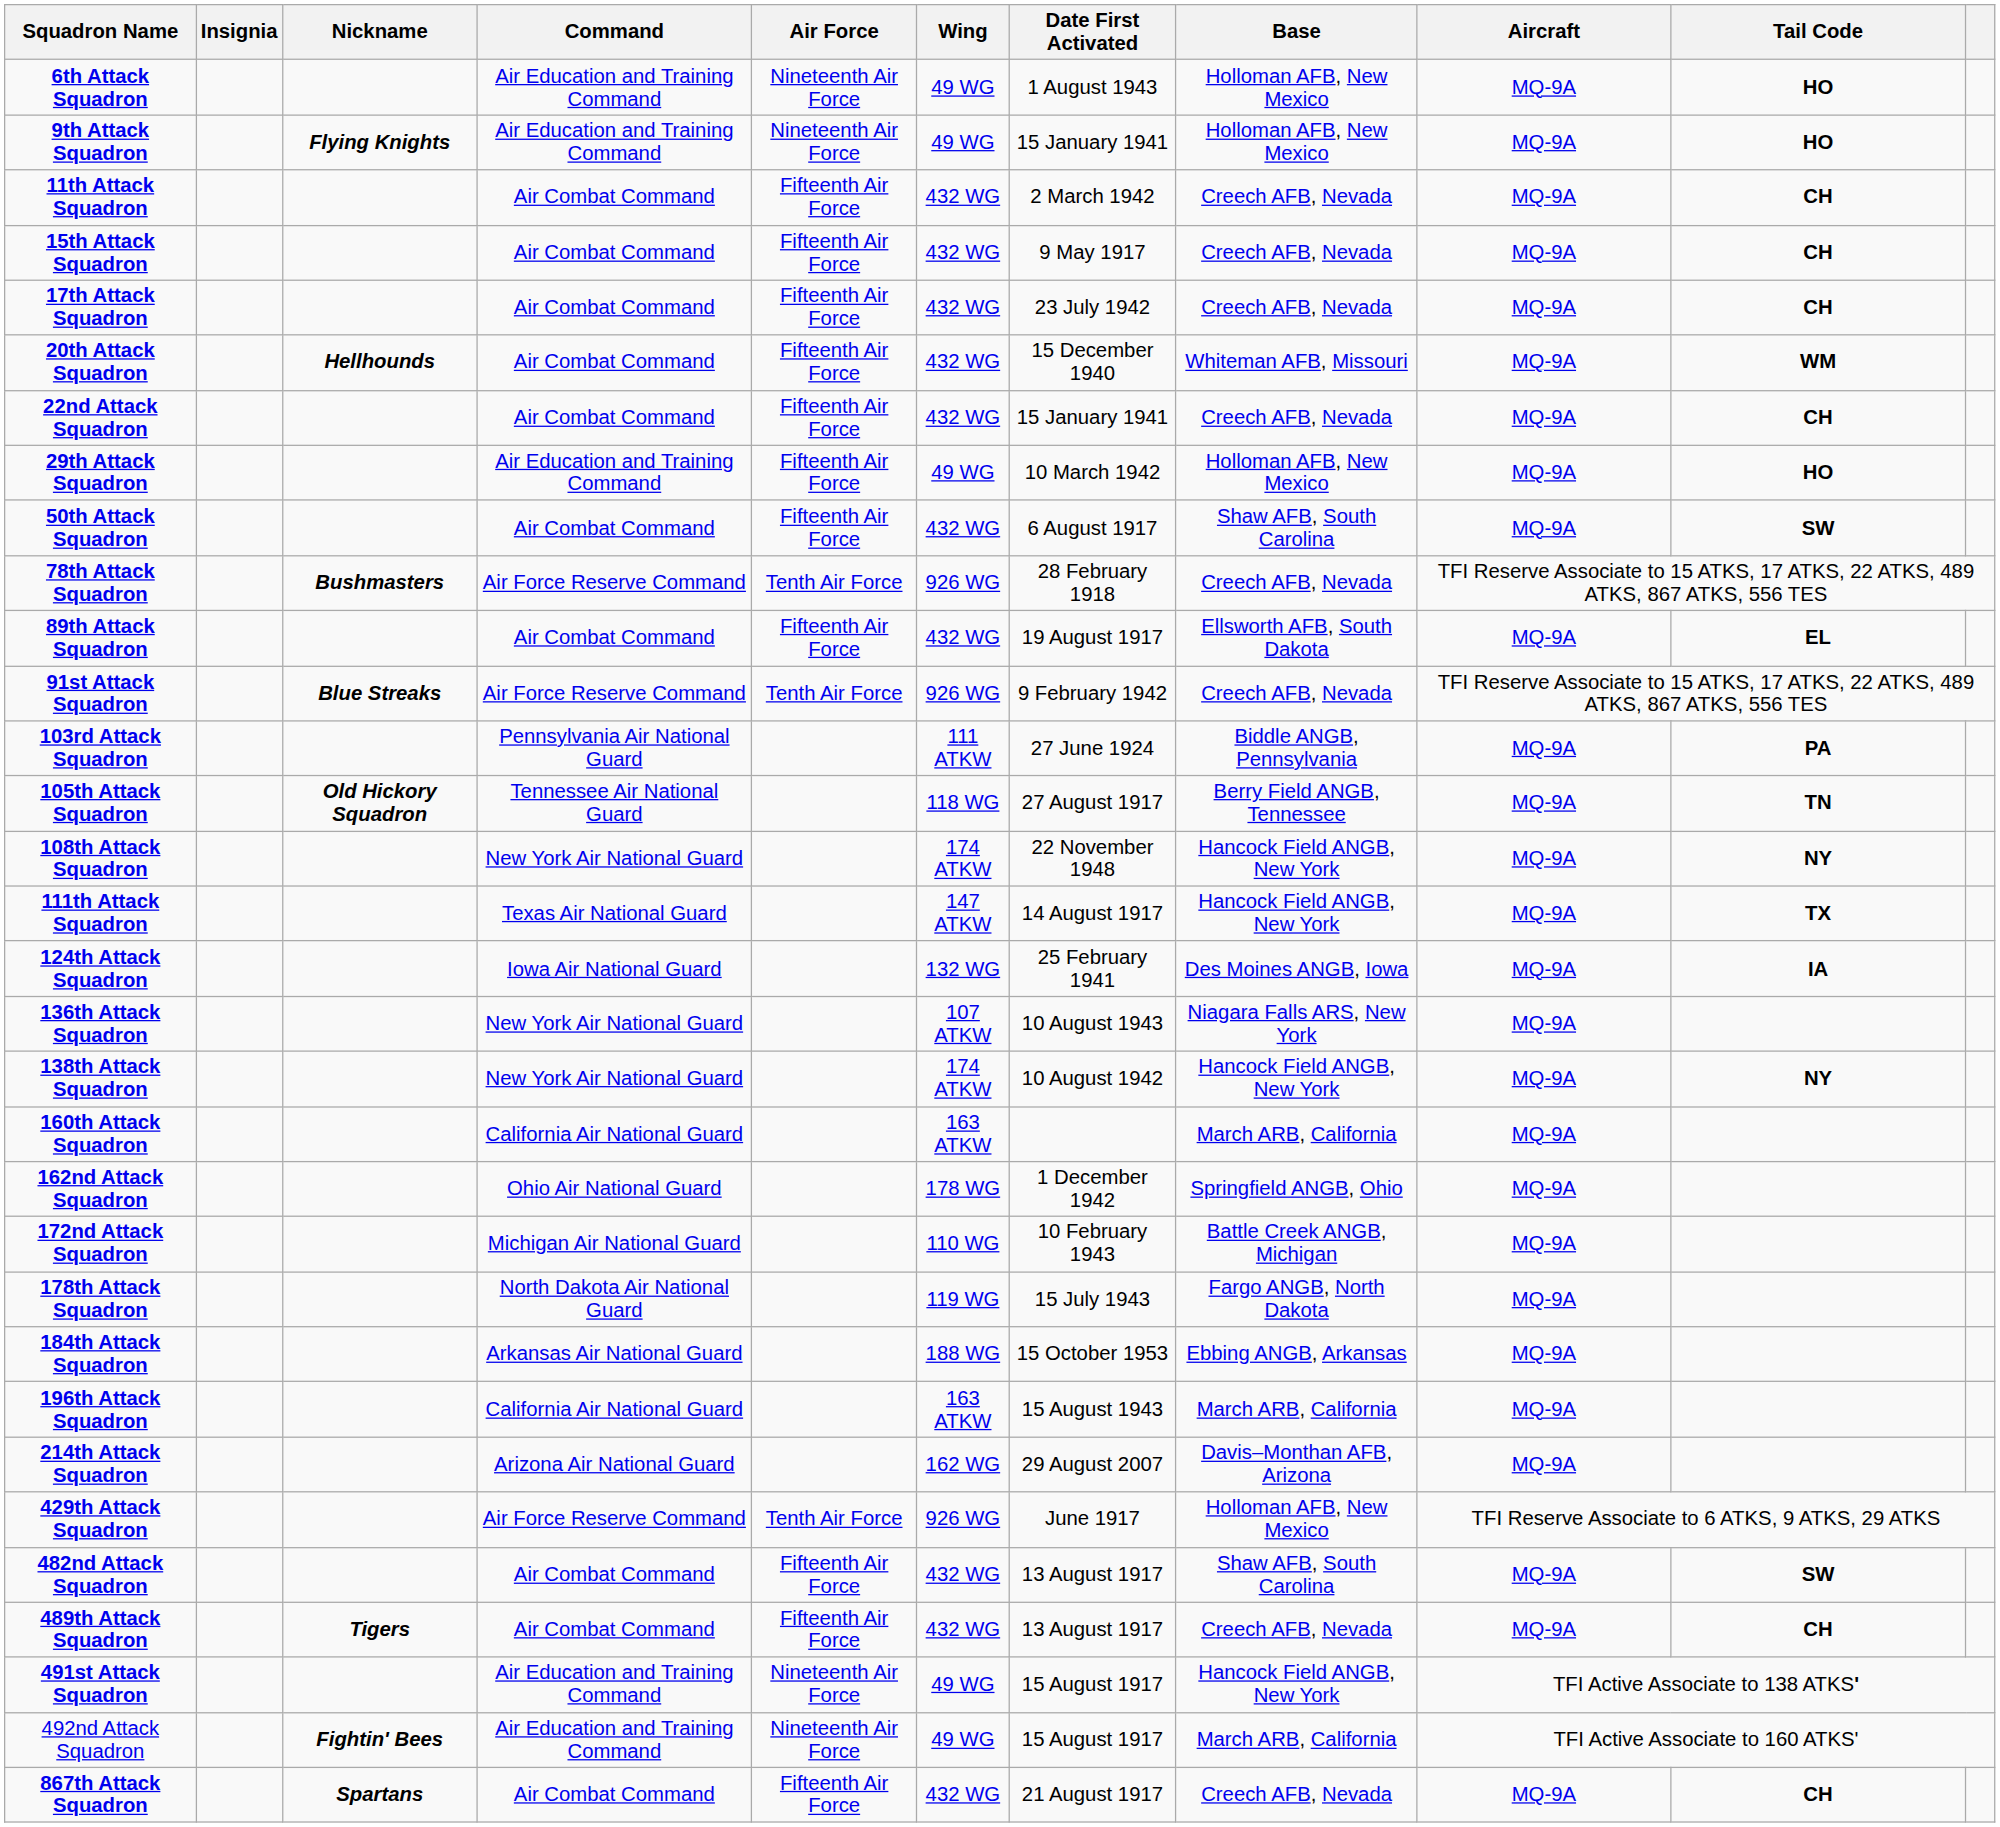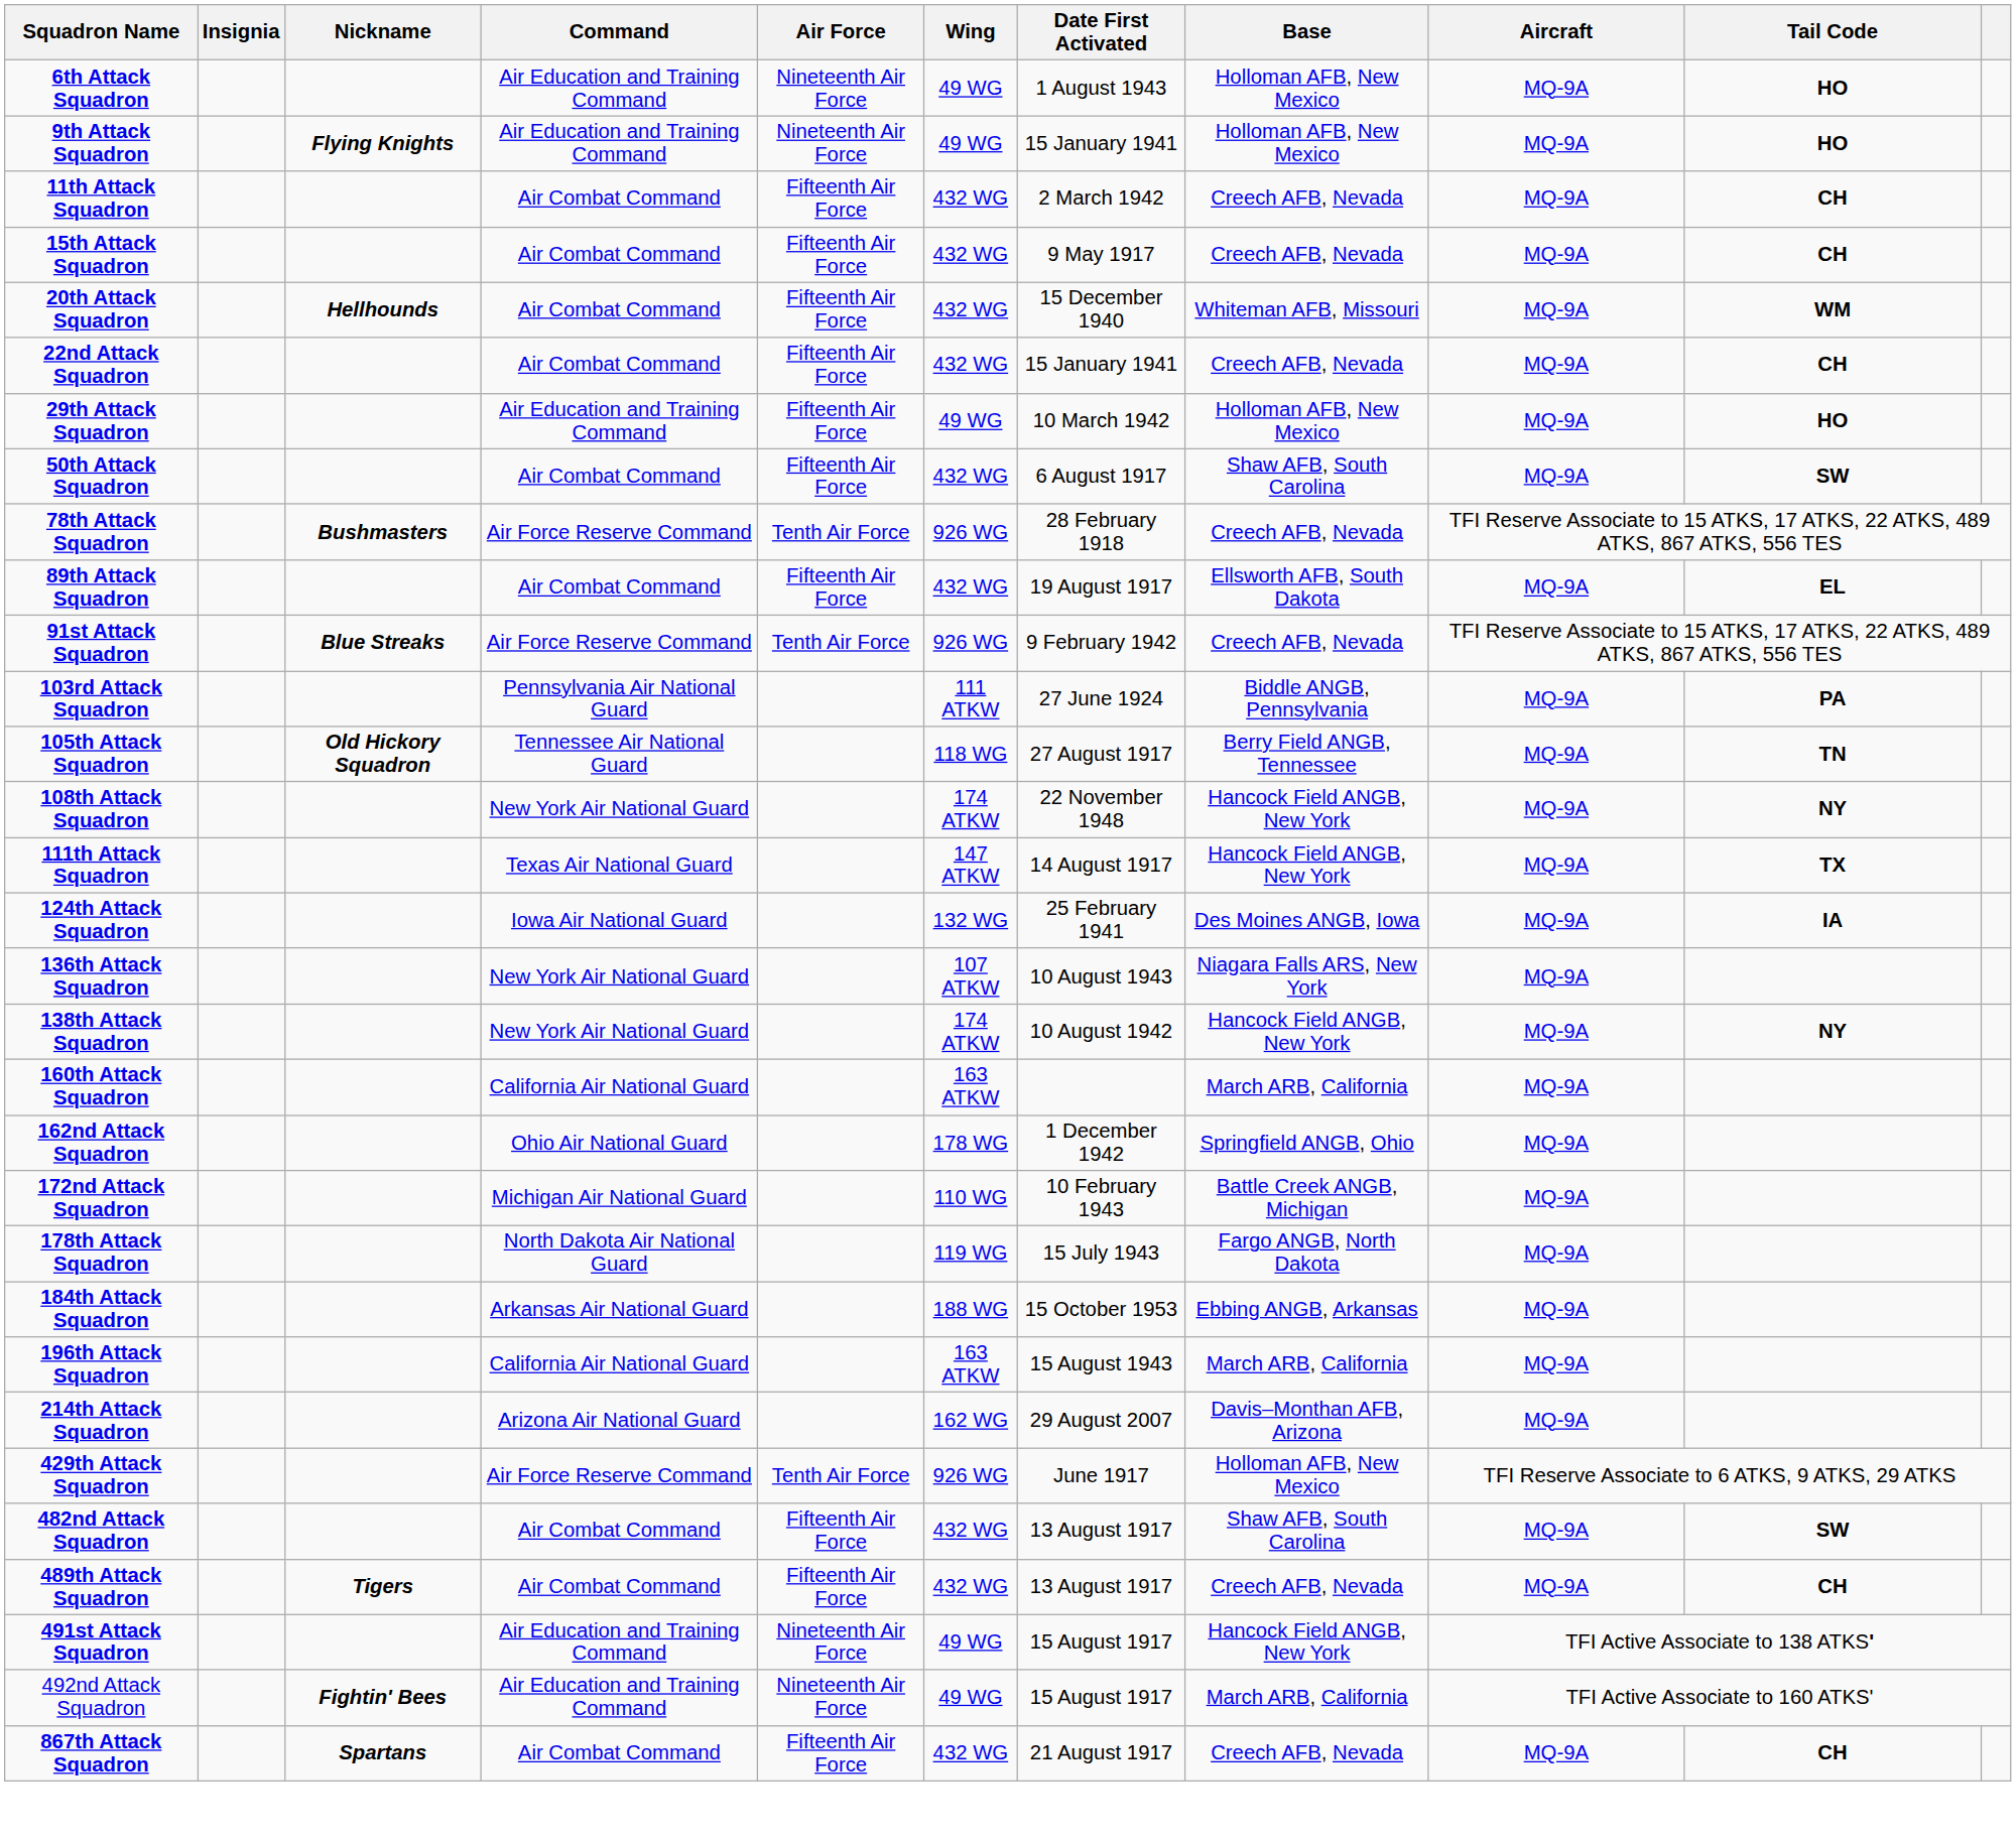- row: 17th Attack Squadron | Air Combat Command | Fifteenth Air Force | 432 WG | 23 July 1942 | Creech AFB, Nevada | MQ-9A | CH
